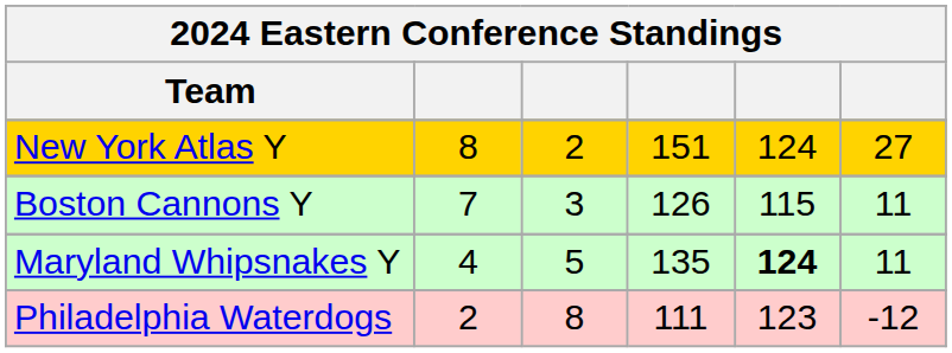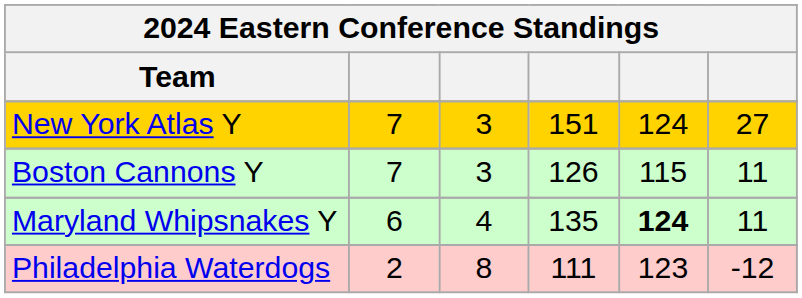New York Atlas Y | column 2: 8 -> 7
New York Atlas Y | column 3: 2 -> 3
Maryland Whipsnakes Y | column 2: 4 -> 6
Maryland Whipsnakes Y | column 3: 5 -> 4
